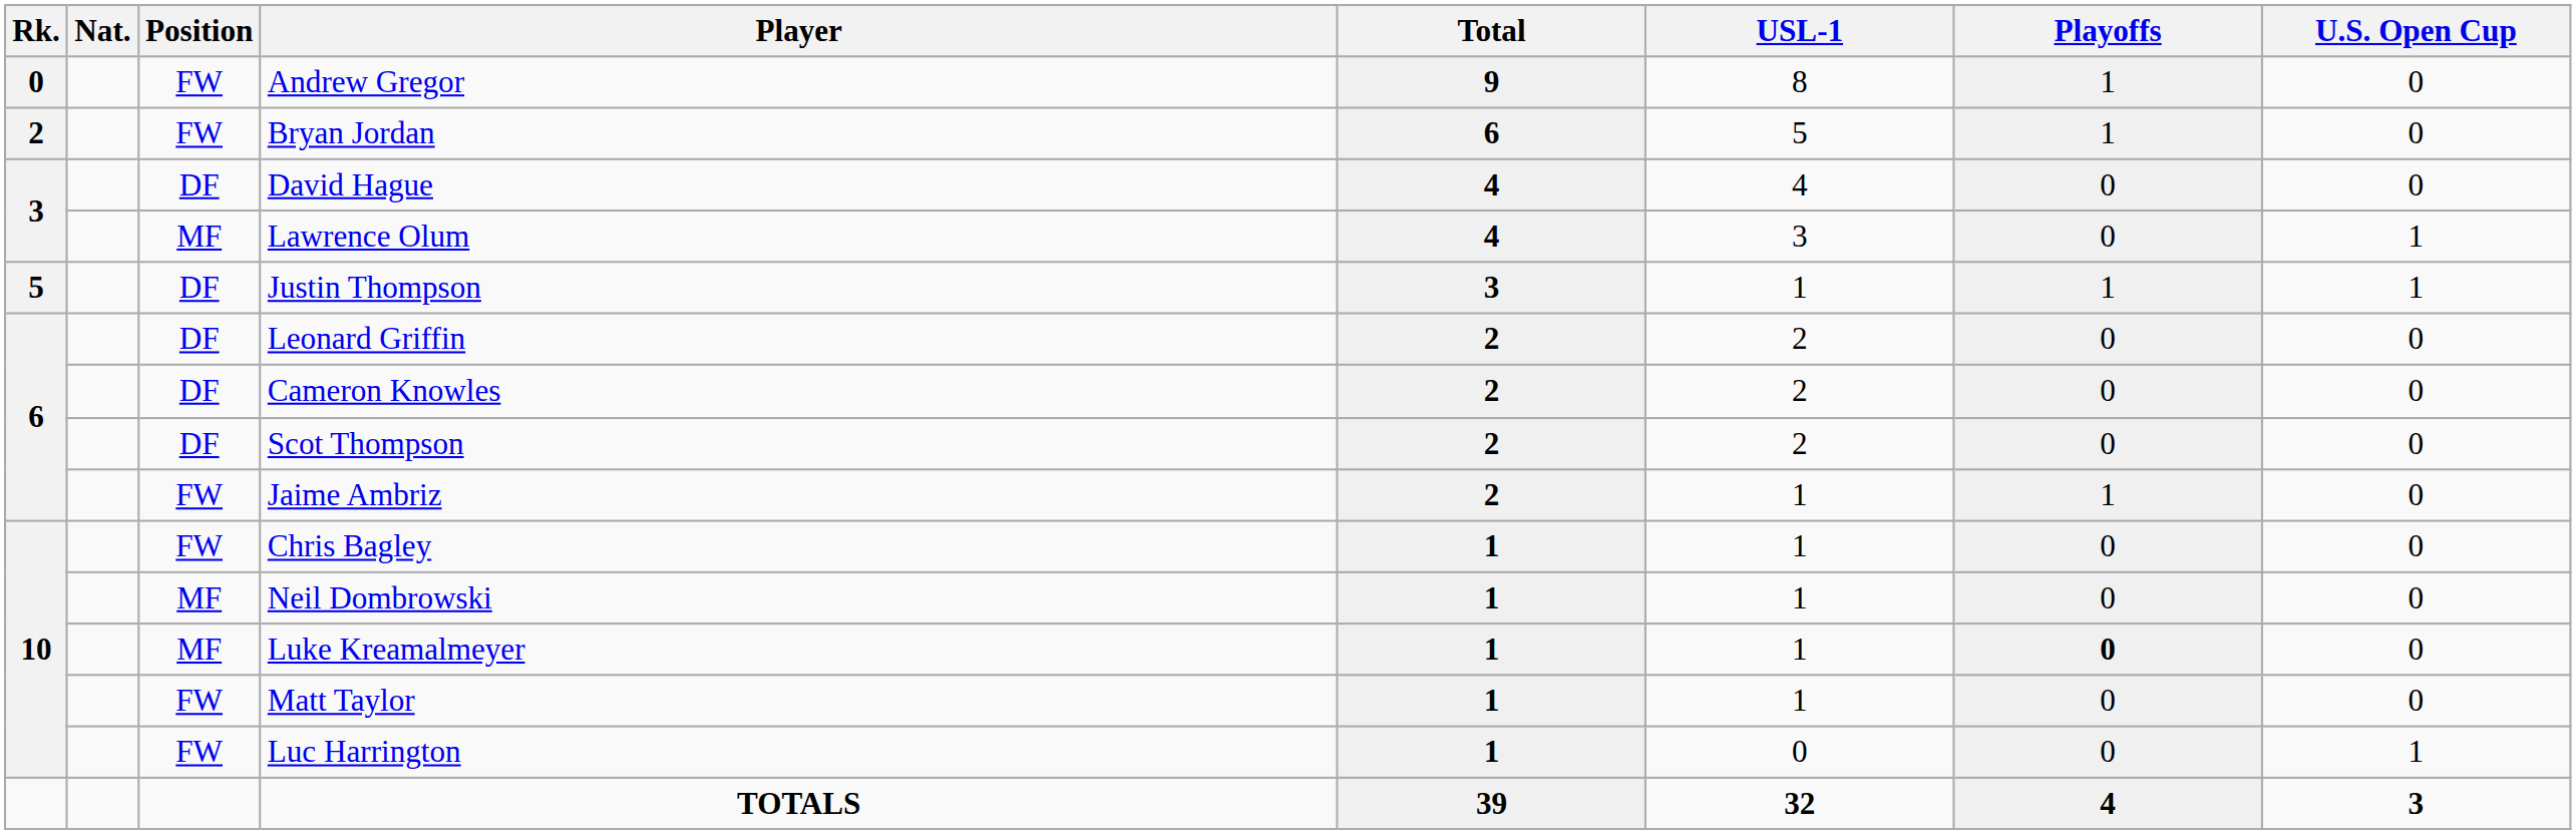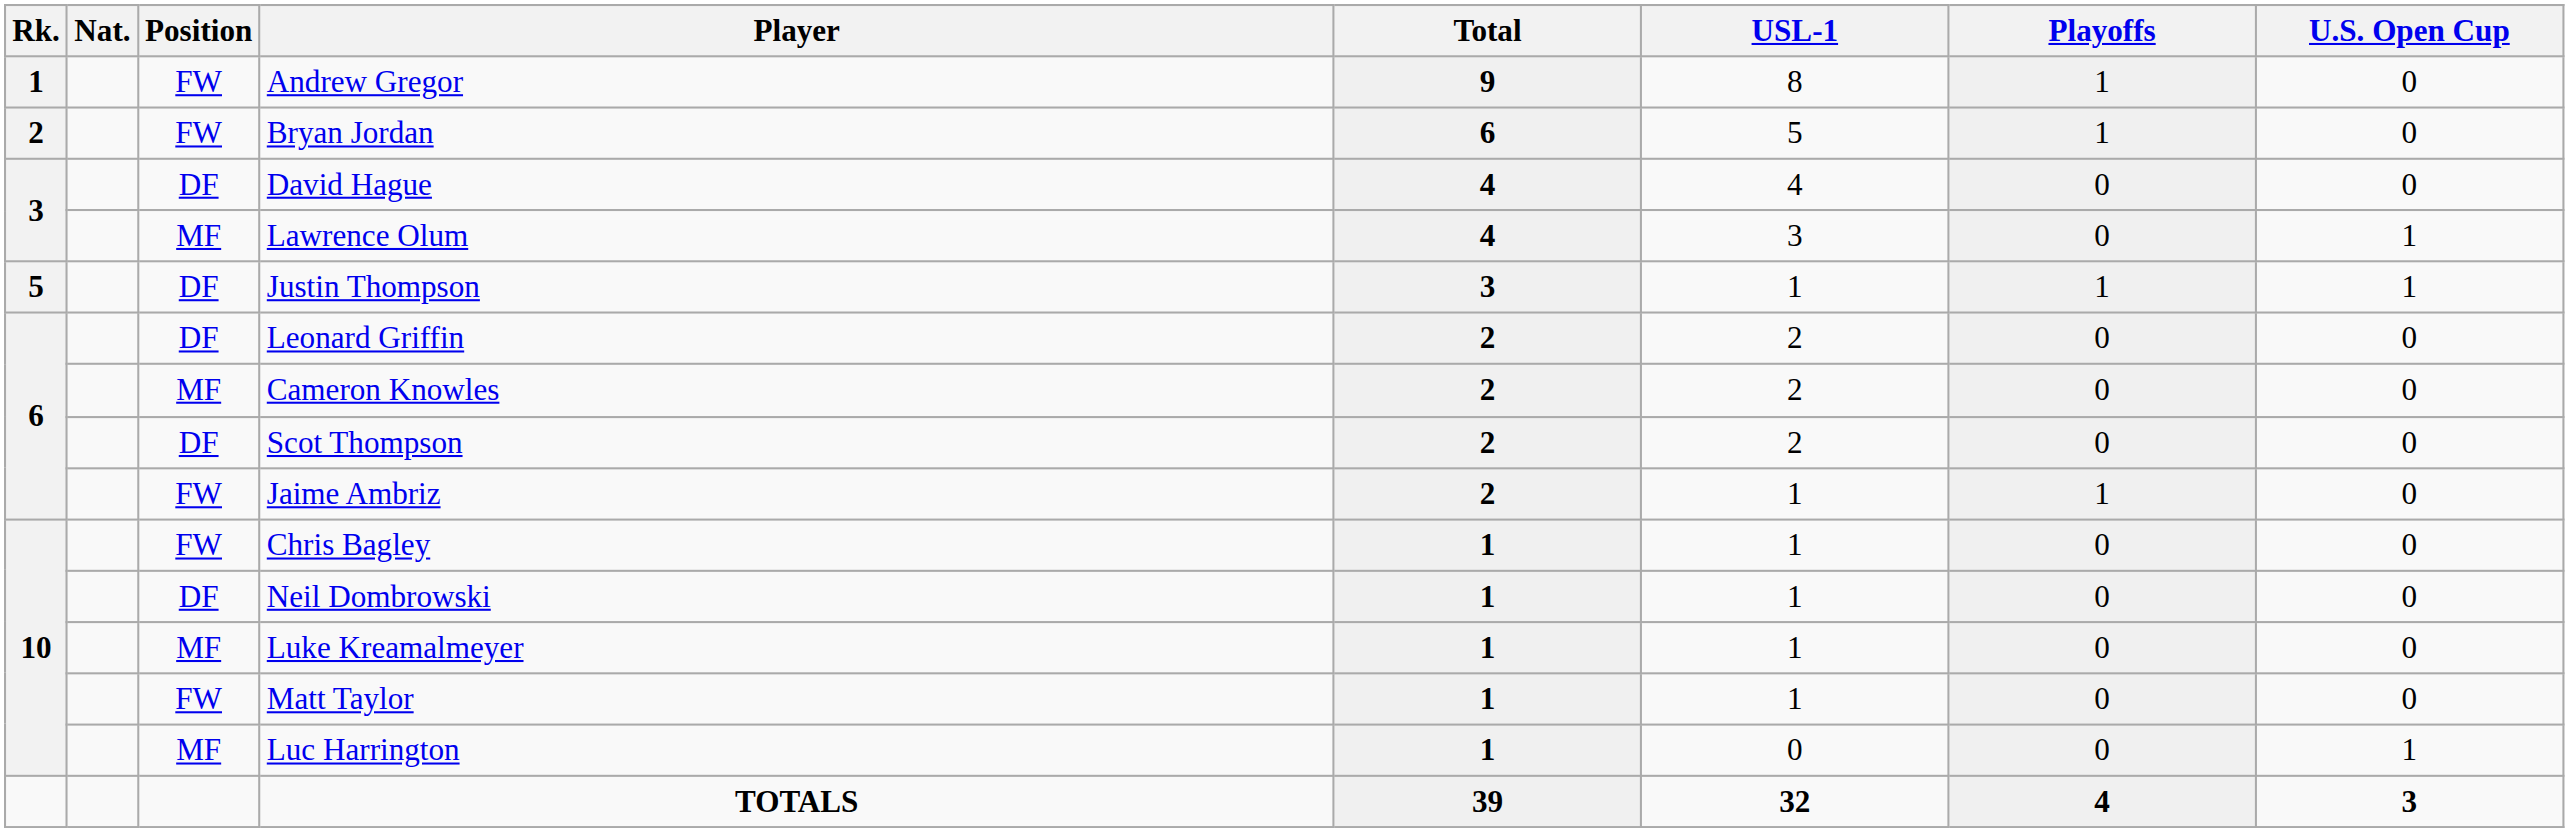Andrew Gregor | Rk.: 0 -> 1
Cameron Knowles | Position: DF -> MF
Neil Dombrowski | Position: MF -> DF
Luke Kreamalmeyer | Playoffs: bold -> normal
Luc Harrington | Position: FW -> MF
